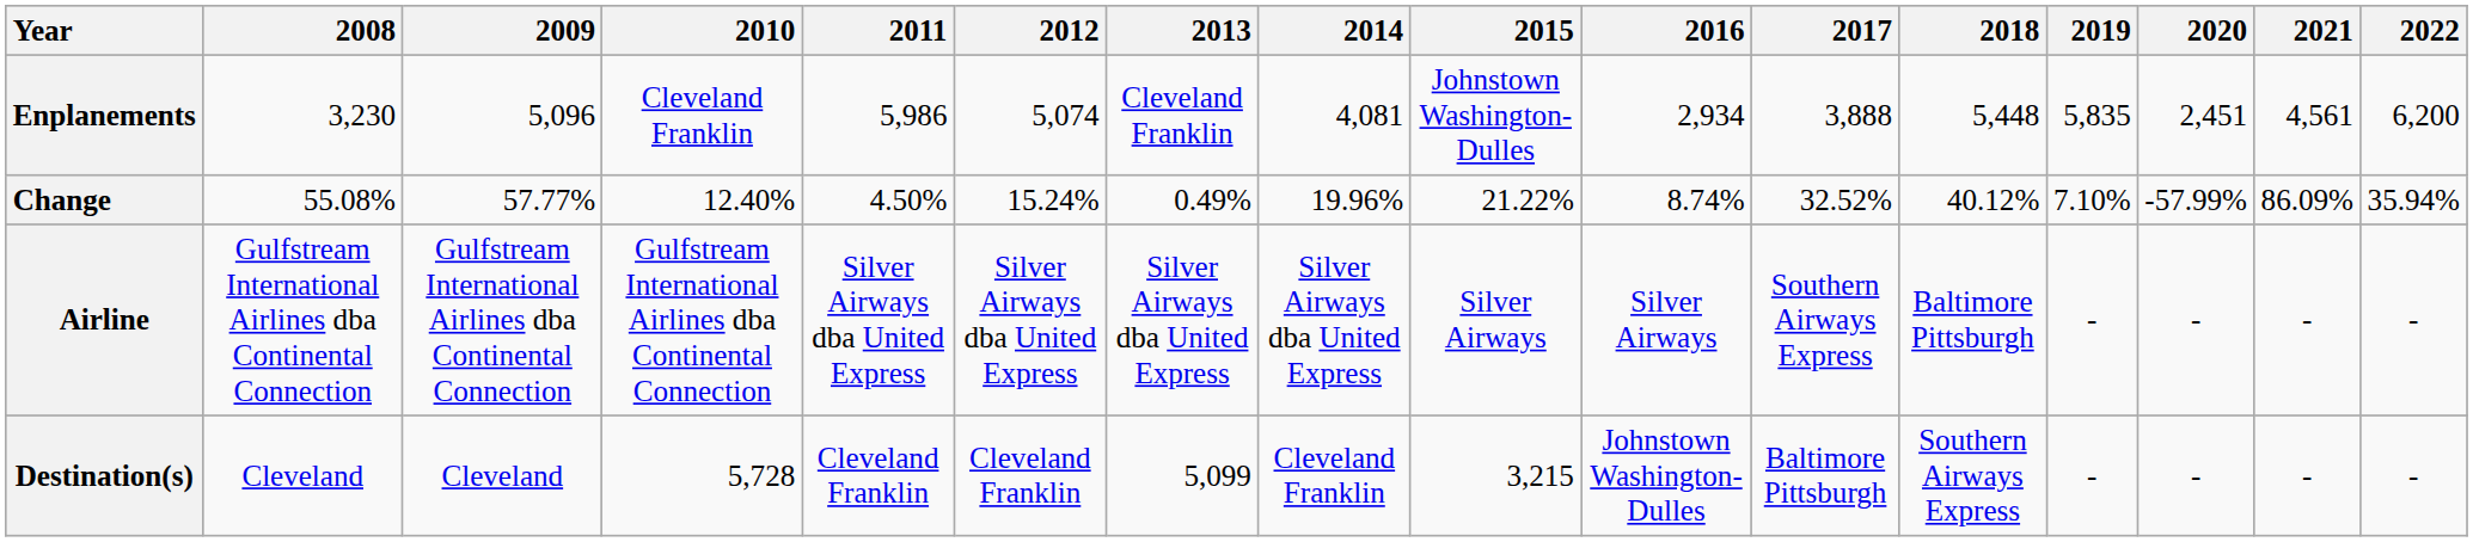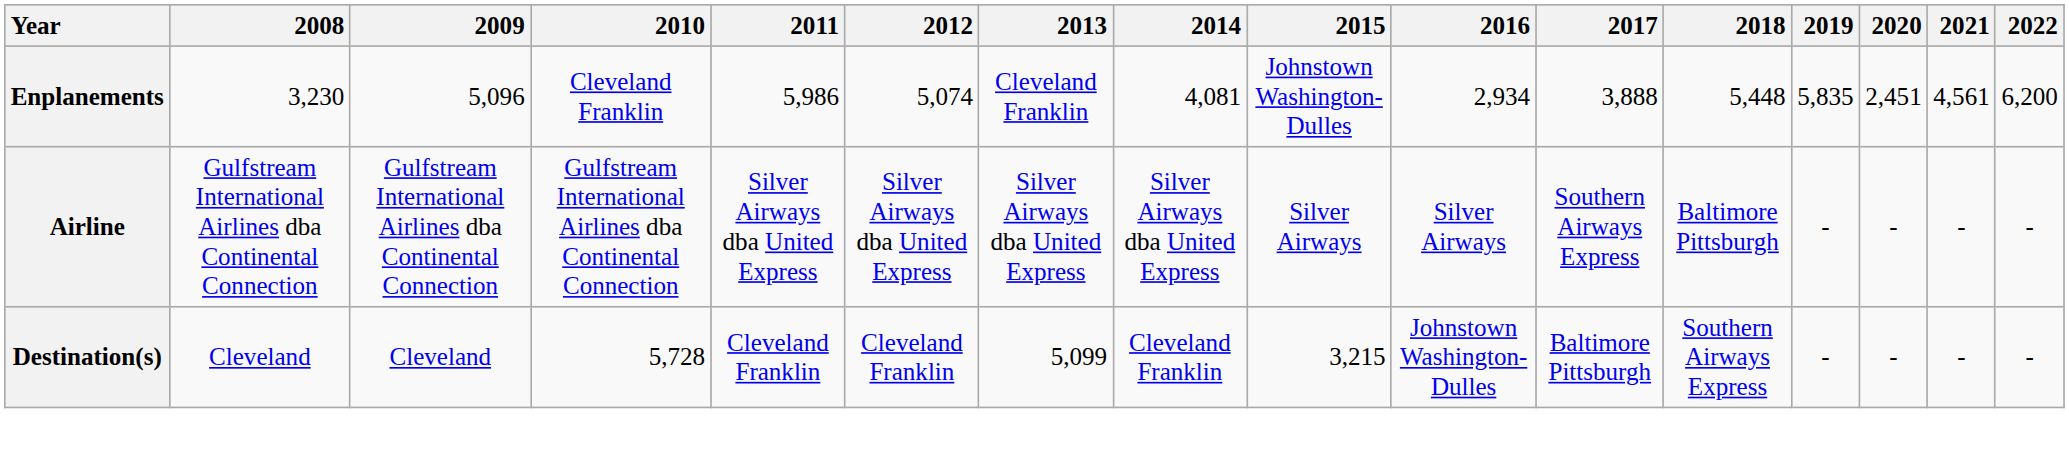- row: Change | 55.08% | 57.77% | 12.40% | 4.50% | 15.24% | 0.49% | 19.96% | 21.22% | 8.74% | 32.52% | 40.12% | 7.10% | -57.99% | 86.09% | 35.94%
